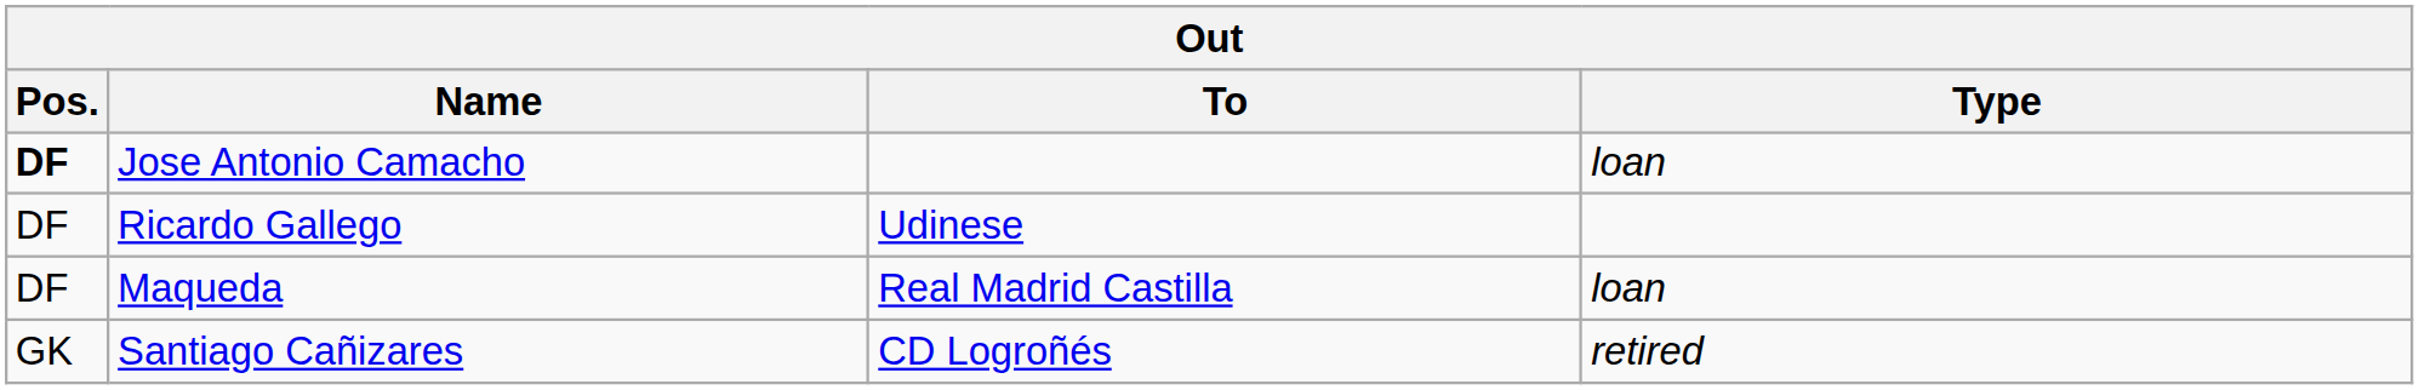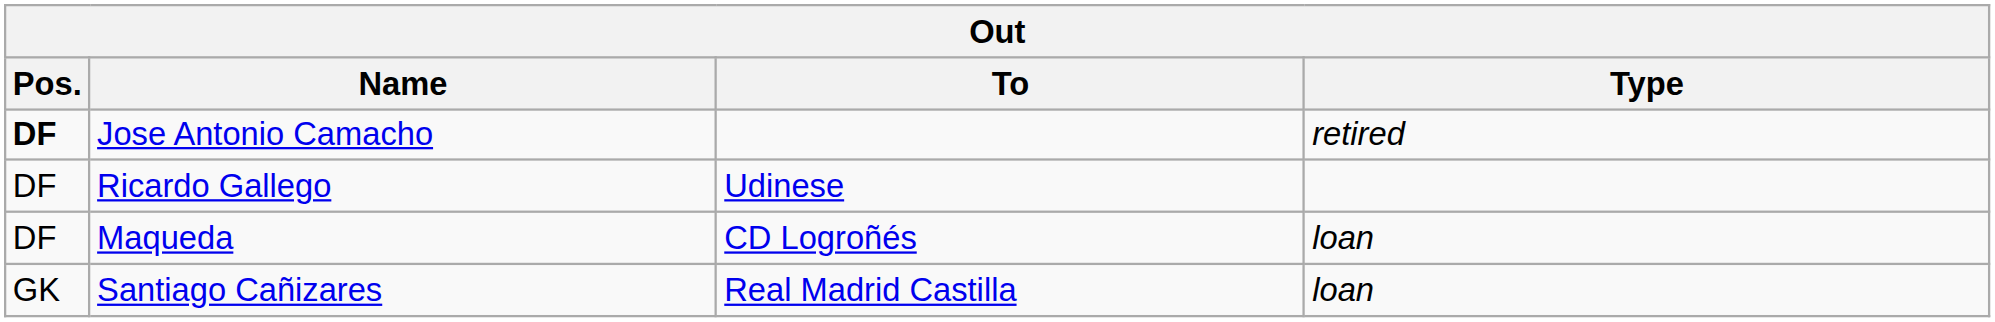Jose Antonio Camacho | Type: loan -> retired
Maqueda | To: Real Madrid Castilla -> CD Logroñés
Santiago Cañizares | To: CD Logroñés -> Real Madrid Castilla
Santiago Cañizares | Type: retired -> loan
